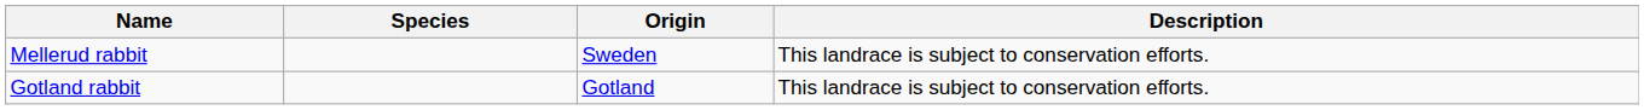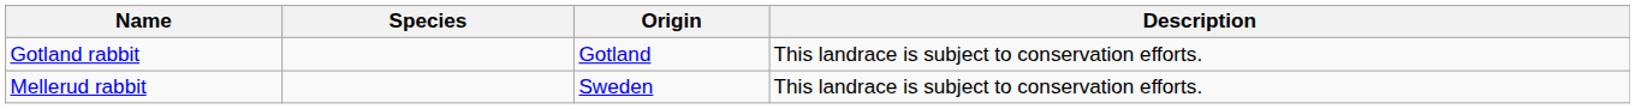rows swapped: Gotland rabbit <-> Mellerud rabbit
